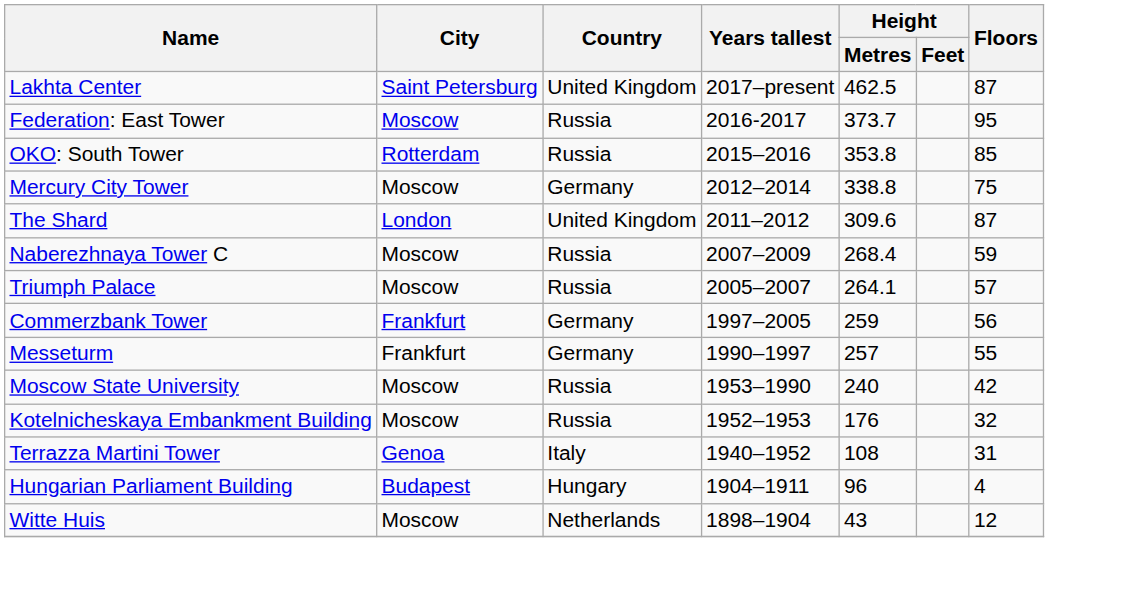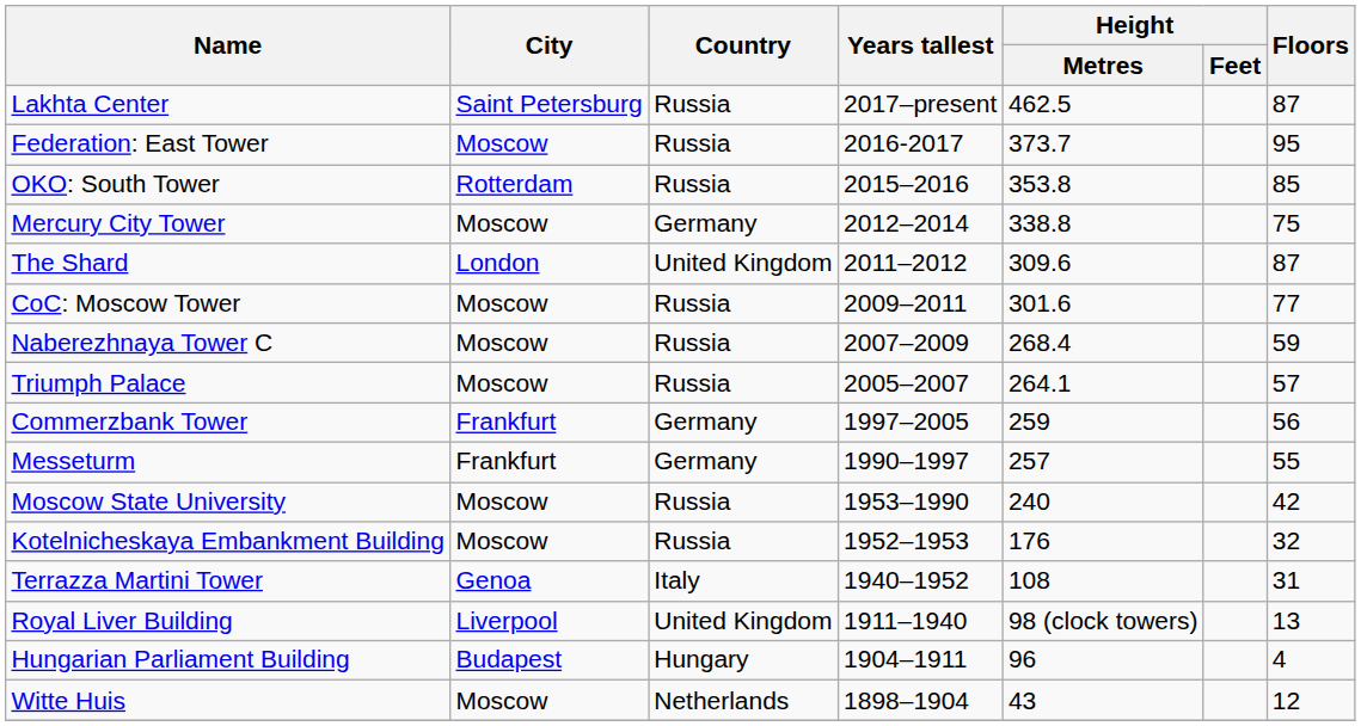Lakhta Center | Country: United Kingdom -> Russia
+ row: CoC: Moscow Tower | Moscow | Russia | 2009–2011 | 301.6 | 77
+ row: Royal Liver Building | Liverpool | United Kingdom | 1911–1940 | 98 (clock towers) | 13
